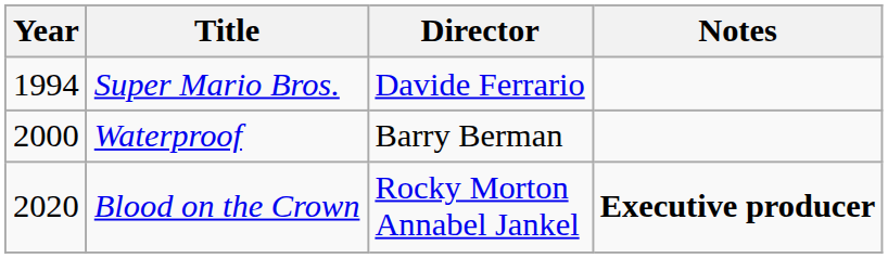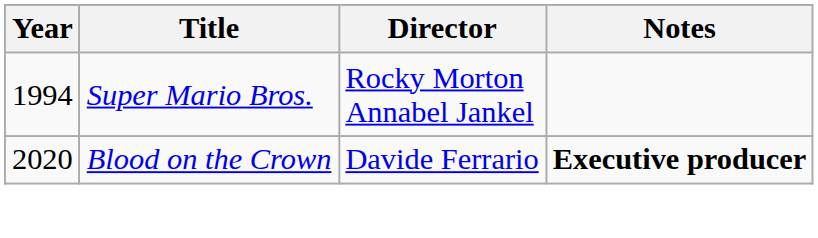Super Mario Bros. | Director: Davide Ferrario -> Rocky Morton Annabel Jankel
- row: 2000 | Waterproof | Barry Berman
Blood on the Crown | Director: Rocky Morton Annabel Jankel -> Davide Ferrario
